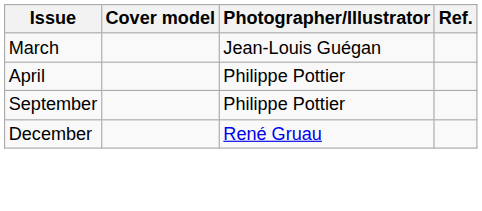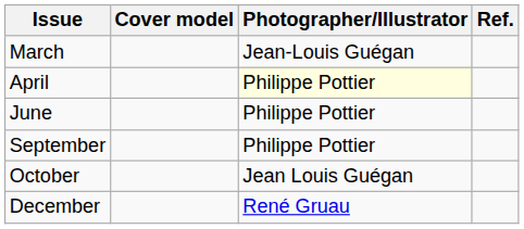April | Photographer/Illustrator: no background -> lightyellow background
+ row: June | Philippe Pottier
+ row: October | Jean Louis Guégan
